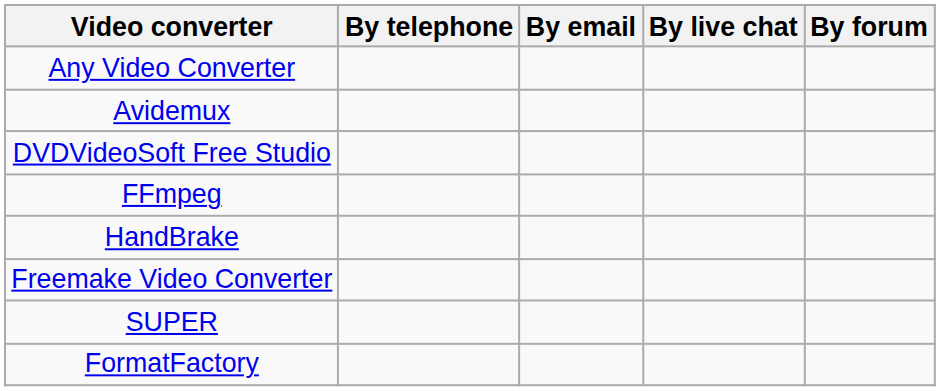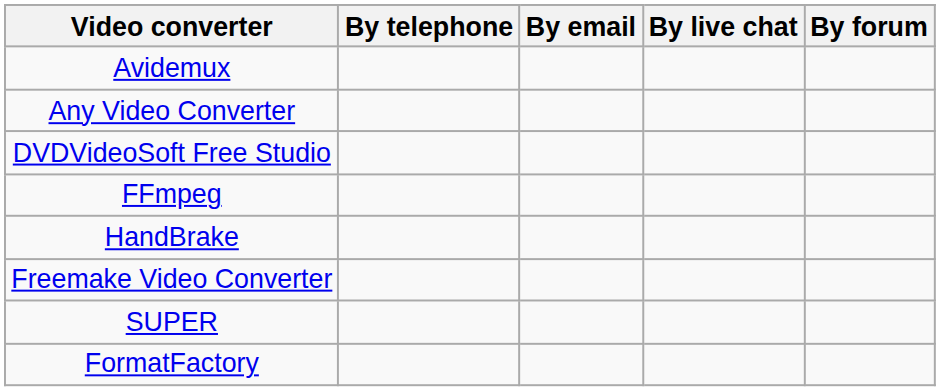rows swapped: Any Video Converter <-> Avidemux
